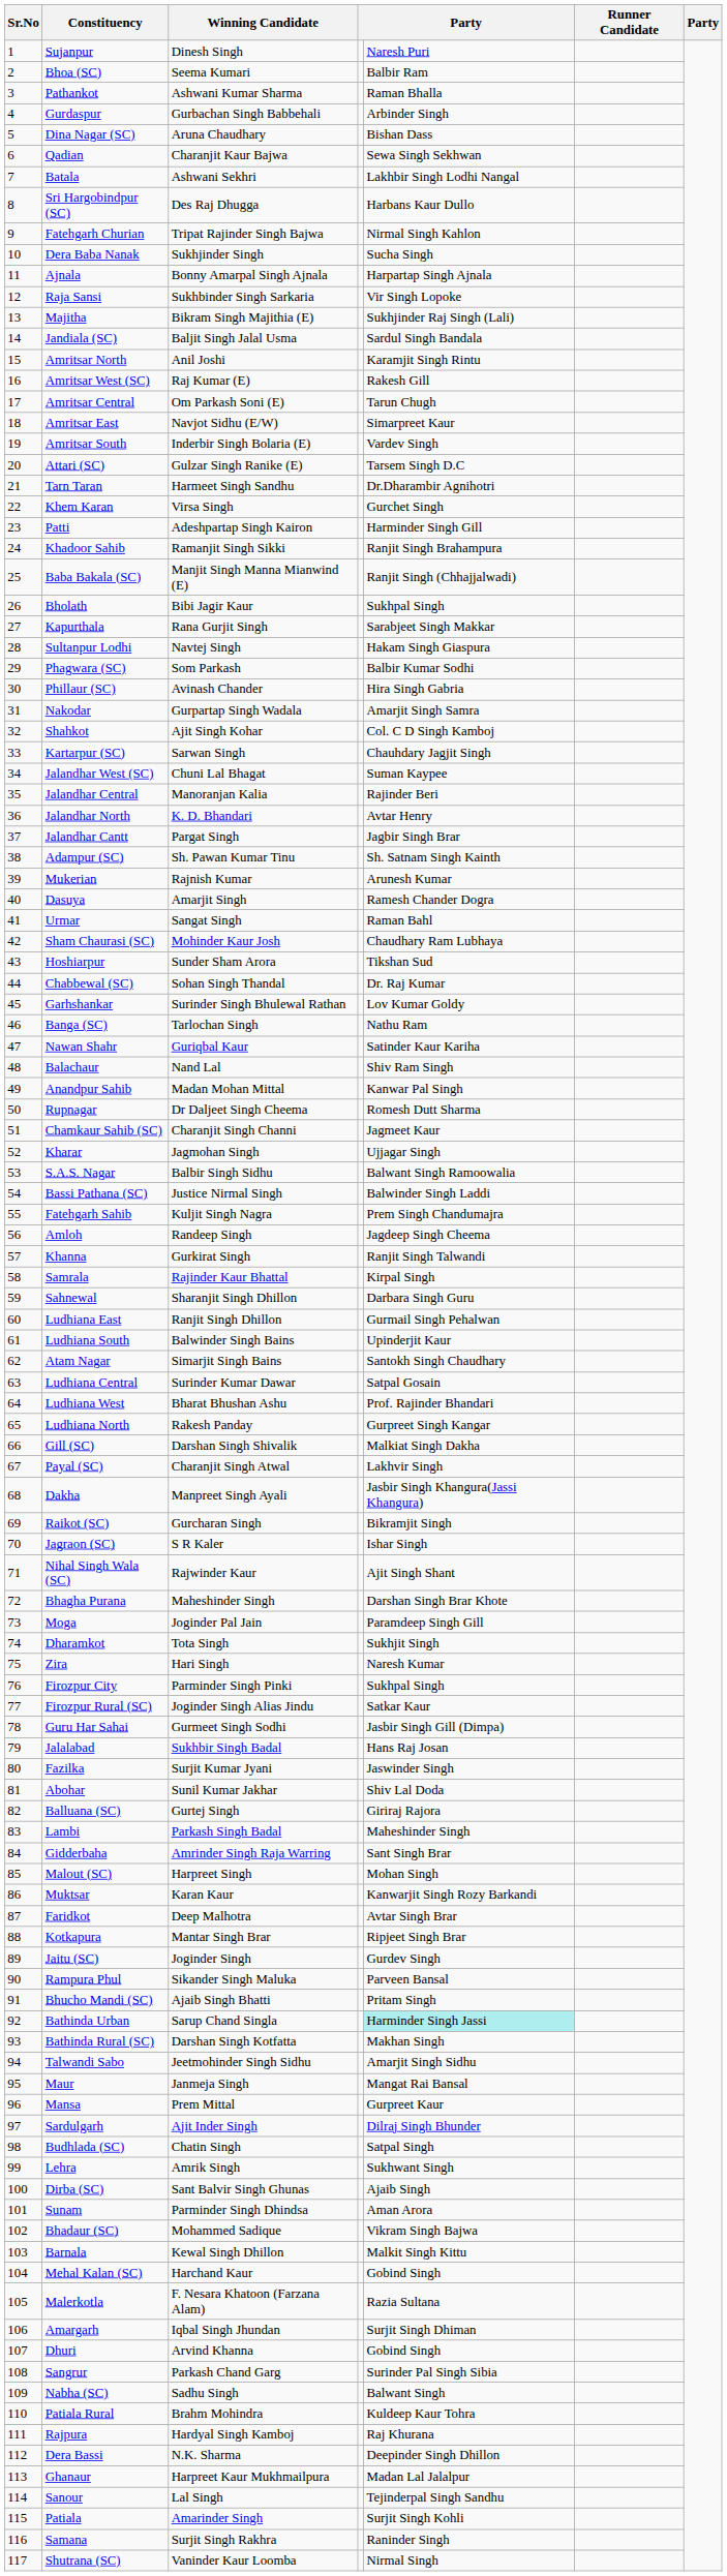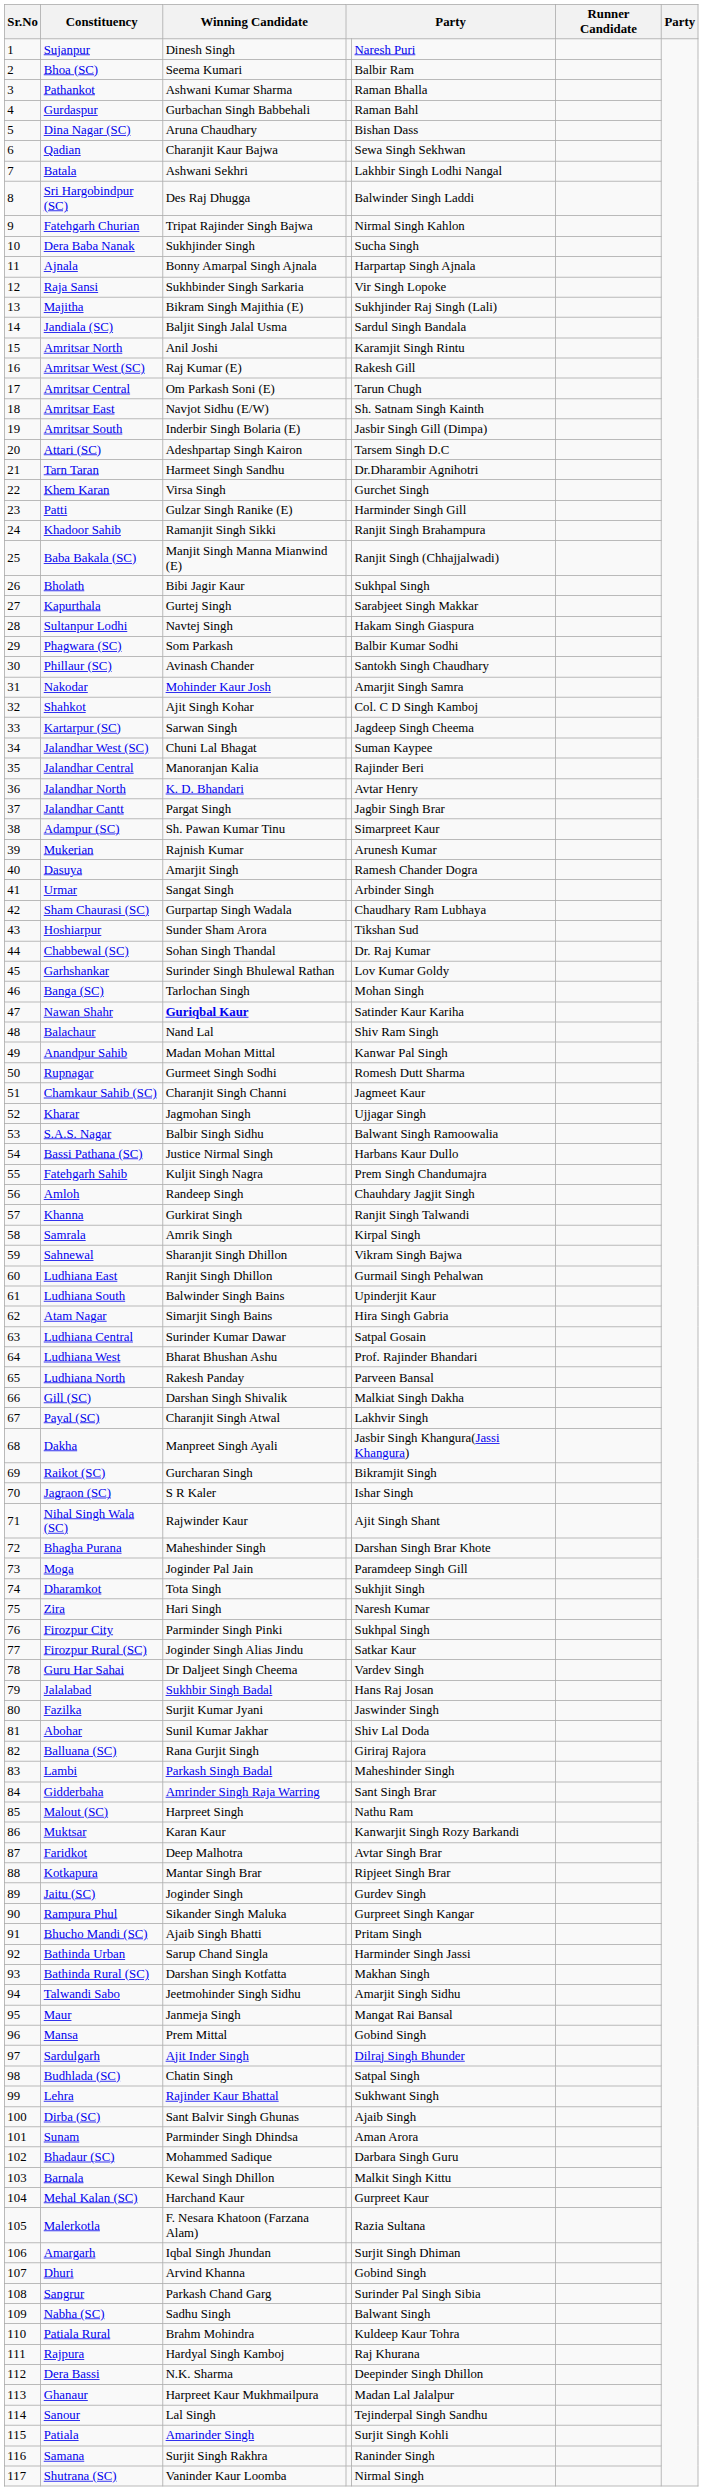Gurdaspur | column 5: Arbinder Singh -> Raman Bahl
Sri Hargobindpur (SC) | column 5: Harbans Kaur Dullo -> Balwinder Singh Laddi
Amritsar East | column 5: Simarpreet Kaur -> Sh. Satnam Singh Kainth
Amritsar South | column 5: Vardev Singh -> Jasbir Singh Gill (Dimpa)
Attari (SC) | Winning Candidate: Gulzar Singh Ranike (E) -> Adeshpartap Singh Kairon
Patti | Winning Candidate: Adeshpartap Singh Kairon -> Gulzar Singh Ranike (E)
Kapurthala | Winning Candidate: Rana Gurjit Singh -> Gurtej Singh
Phillaur (SC) | column 5: Hira Singh Gabria -> Santokh Singh Chaudhary
Nakodar | Winning Candidate: Gurpartap Singh Wadala -> Mohinder Kaur Josh
Kartarpur (SC) | column 5: Chauhdary Jagjit Singh -> Jagdeep Singh Cheema
Adampur (SC) | column 5: Sh. Satnam Singh Kainth -> Simarpreet Kaur
Urmar | column 5: Raman Bahl -> Arbinder Singh
Sham Chaurasi (SC) | Winning Candidate: Mohinder Kaur Josh -> Gurpartap Singh Wadala
Banga (SC) | column 5: Nathu Ram -> Mohan Singh
Nawan Shahr | Winning Candidate: normal -> bold
Rupnagar | Winning Candidate: Dr Daljeet Singh Cheema -> Gurmeet Singh Sodhi
Bassi Pathana (SC) | column 5: Balwinder Singh Laddi -> Harbans Kaur Dullo
Amloh | column 5: Jagdeep Singh Cheema -> Chauhdary Jagjit Singh
Samrala | Winning Candidate: Rajinder Kaur Bhattal -> Amrik Singh
Sahnewal | column 5: Darbara Singh Guru -> Vikram Singh Bajwa
Atam Nagar | column 5: Santokh Singh Chaudhary -> Hira Singh Gabria
Ludhiana North | column 5: Gurpreet Singh Kangar -> Parveen Bansal
Guru Har Sahai | Winning Candidate: Gurmeet Singh Sodhi -> Dr Daljeet Singh Cheema
Guru Har Sahai | column 5: Jasbir Singh Gill (Dimpa) -> Vardev Singh
Balluana (SC) | Winning Candidate: Gurtej Singh -> Rana Gurjit Singh
Malout (SC) | column 5: Mohan Singh -> Nathu Ram
Rampura Phul | column 5: Parveen Bansal -> Gurpreet Singh Kangar
Bathinda Urban | column 5: paleturquoise background -> no background
Mansa | column 5: Gurpreet Kaur -> Gobind Singh
Lehra | Winning Candidate: Amrik Singh -> Rajinder Kaur Bhattal
Bhadaur (SC) | column 5: Vikram Singh Bajwa -> Darbara Singh Guru
Mehal Kalan (SC) | column 5: Gobind Singh -> Gurpreet Kaur
